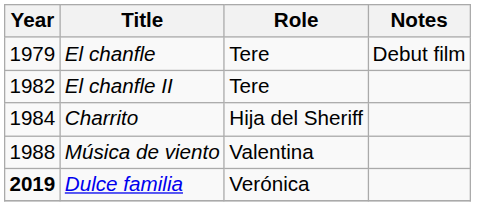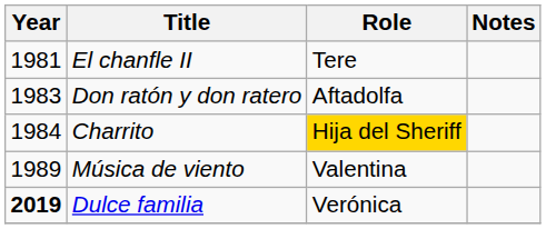- row: 1979 | El chanfle | Tere | Debut film
El chanfle II | Year: 1982 -> 1981
+ row: 1983 | Don ratón y don ratero | Aftadolfa
Charrito | Role: no background -> gold background
Música de viento | Year: 1988 -> 1989
